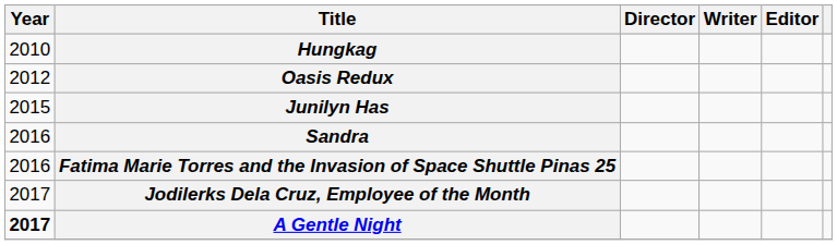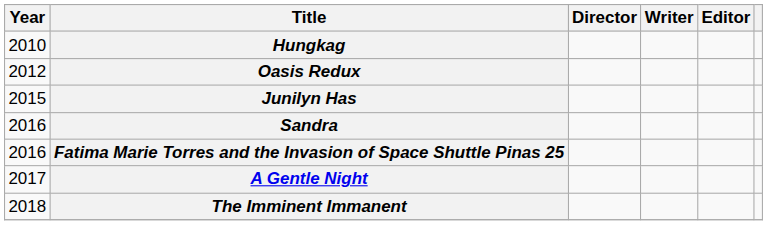- row: 2017 | Jodilerks Dela Cruz, Employee of the Month
A Gentle Night | Year: bold -> normal
+ row: 2018 | The Imminent Immanent
